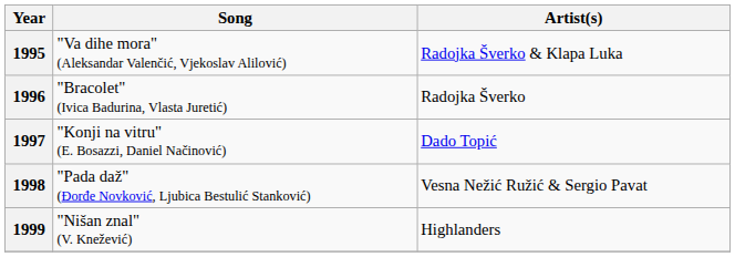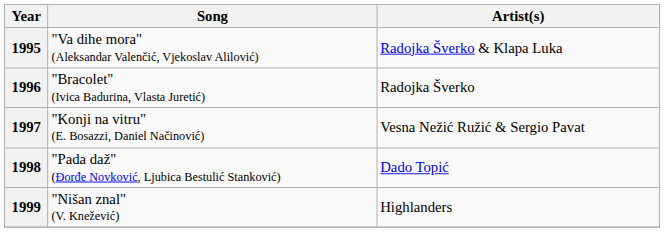1997 | Artist(s): Dado Topić -> Vesna Nežić Ružić & Sergio Pavat
1998 | Artist(s): Vesna Nežić Ružić & Sergio Pavat -> Dado Topić
